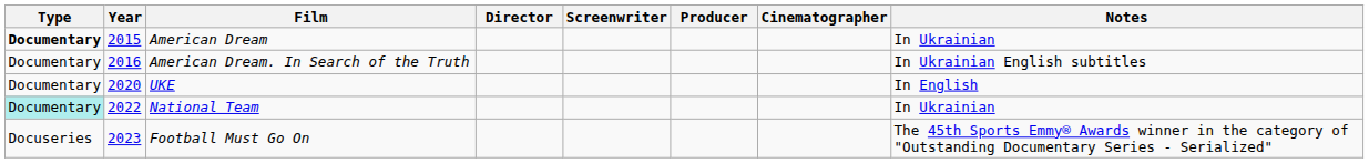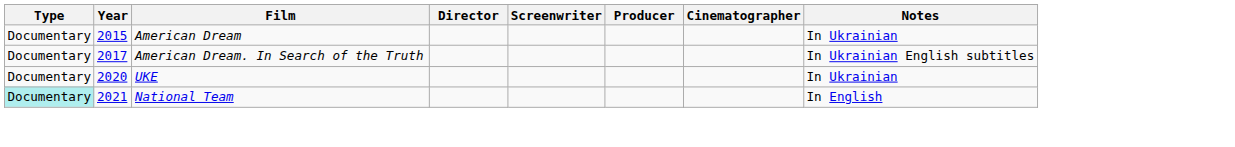American Dream | Type: bold -> normal
American Dream. In Search of the Truth | Year: 2016 -> 2017
UKE | Notes: In English -> In Ukrainian
National Team | Year: 2022 -> 2021
National Team | Notes: In Ukrainian -> In English
- row: Docuseries | 2023 | Football Must Go On | The 45th Sports Emmy® Awards winner in the category of "Outstanding Documentary Series - Serialized"
